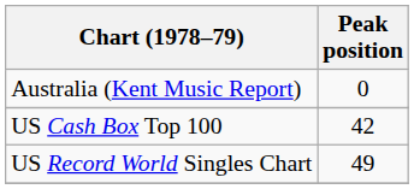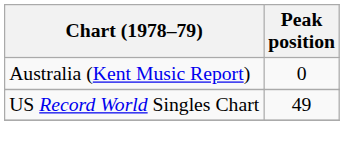- row: US Cash Box Top 100 | 42
